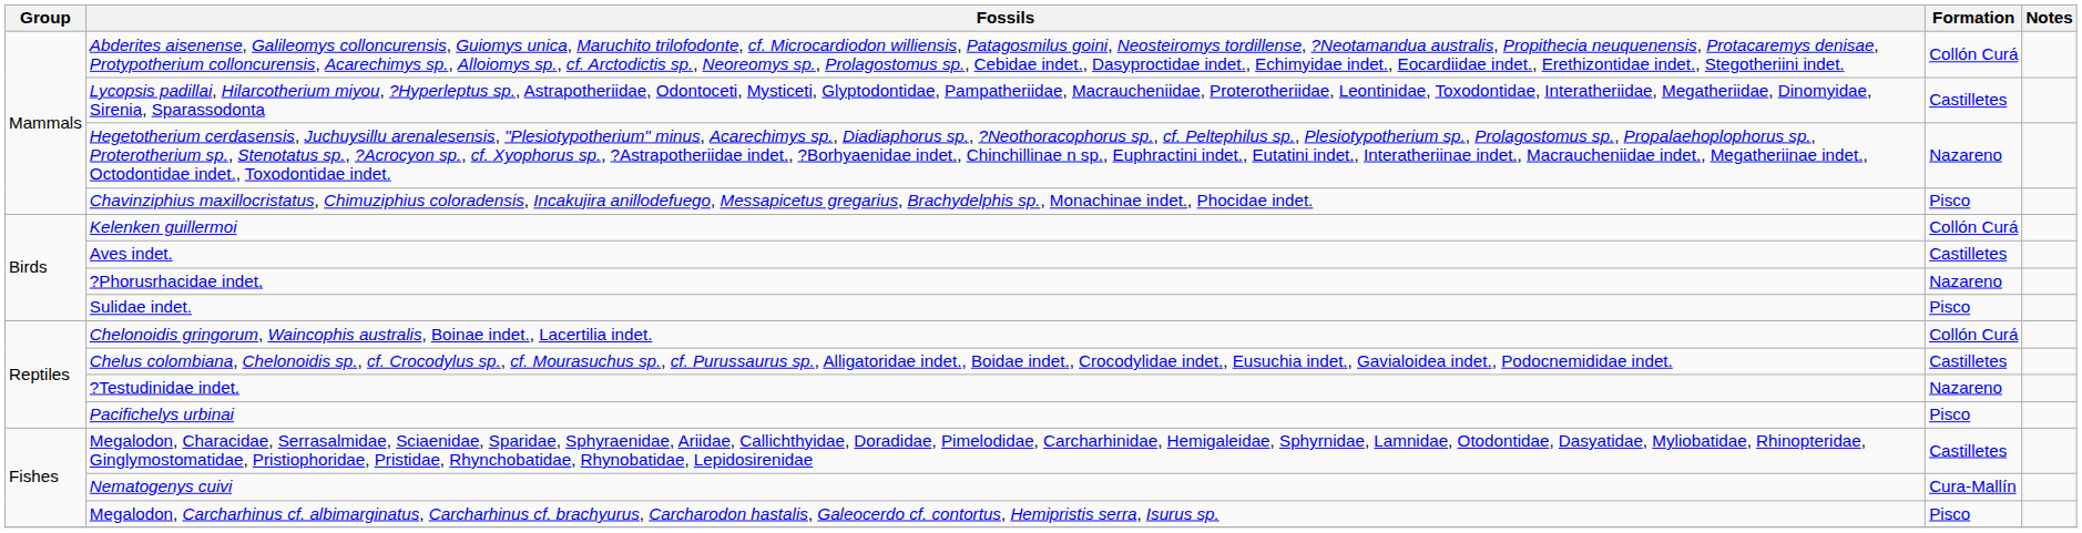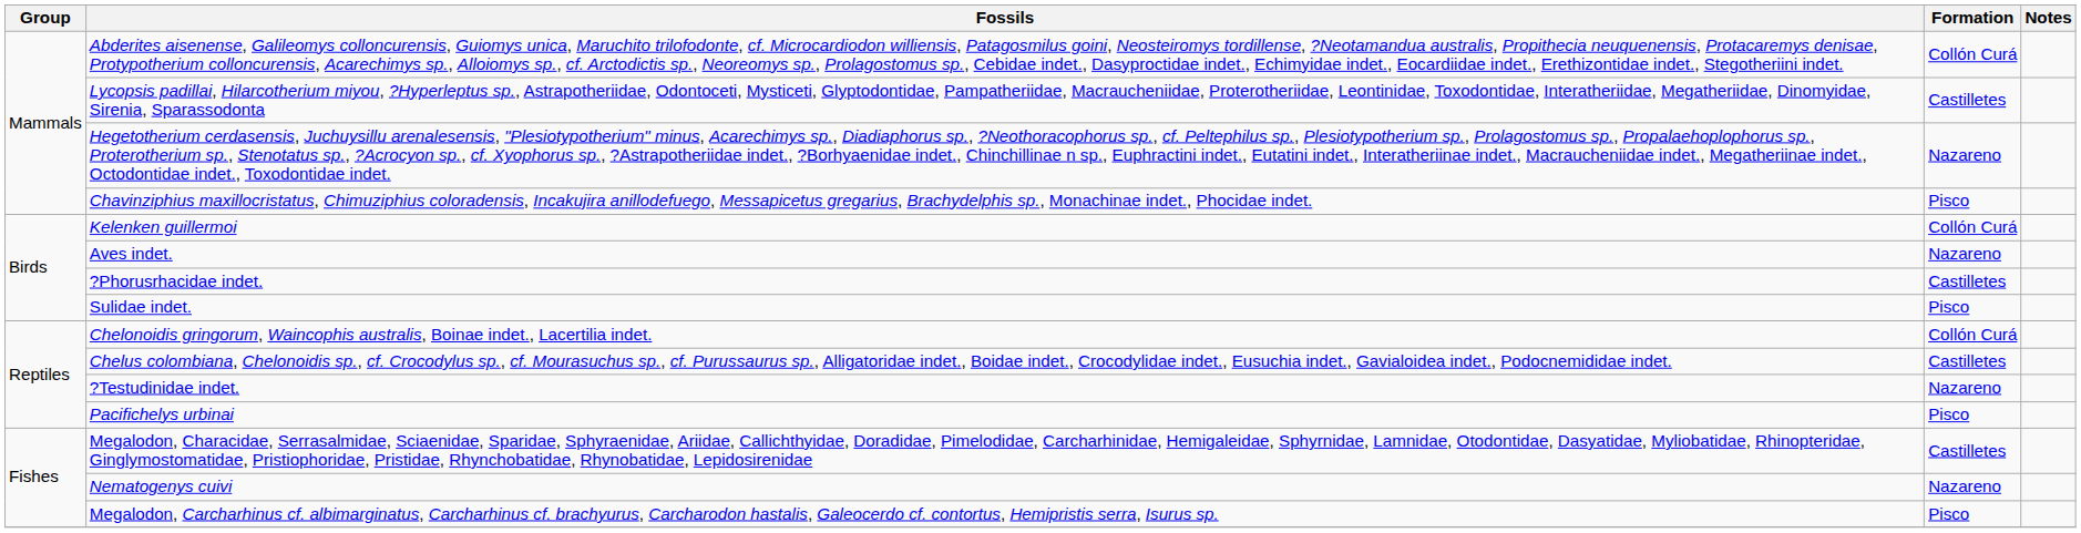Aves indet. | Formation: Castilletes -> Nazareno
?Phorusrhacidae indet. | Formation: Nazareno -> Castilletes
Nematogenys cuivi | Formation: Cura-Mallín -> Nazareno
